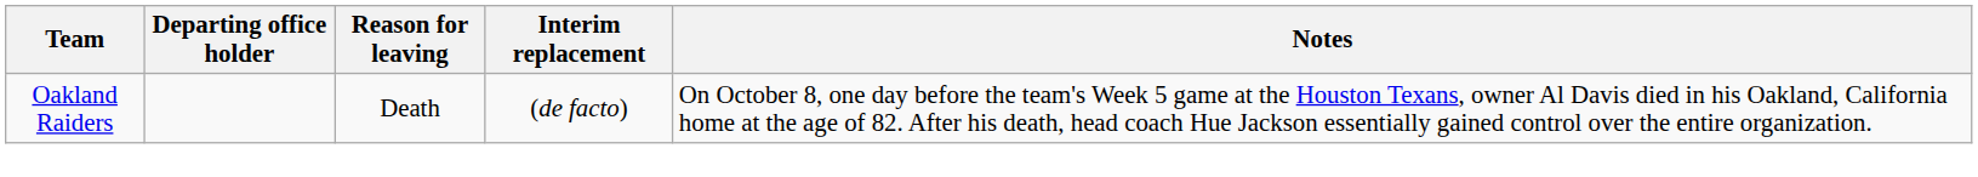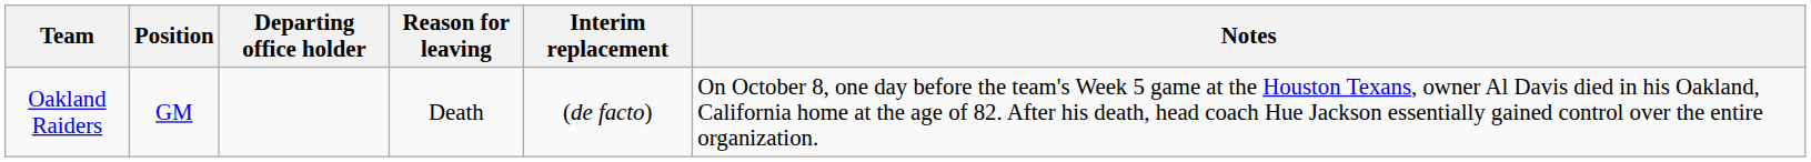+ column: Position | GM
